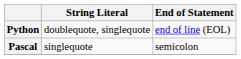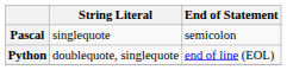rows swapped: Pascal <-> Python
